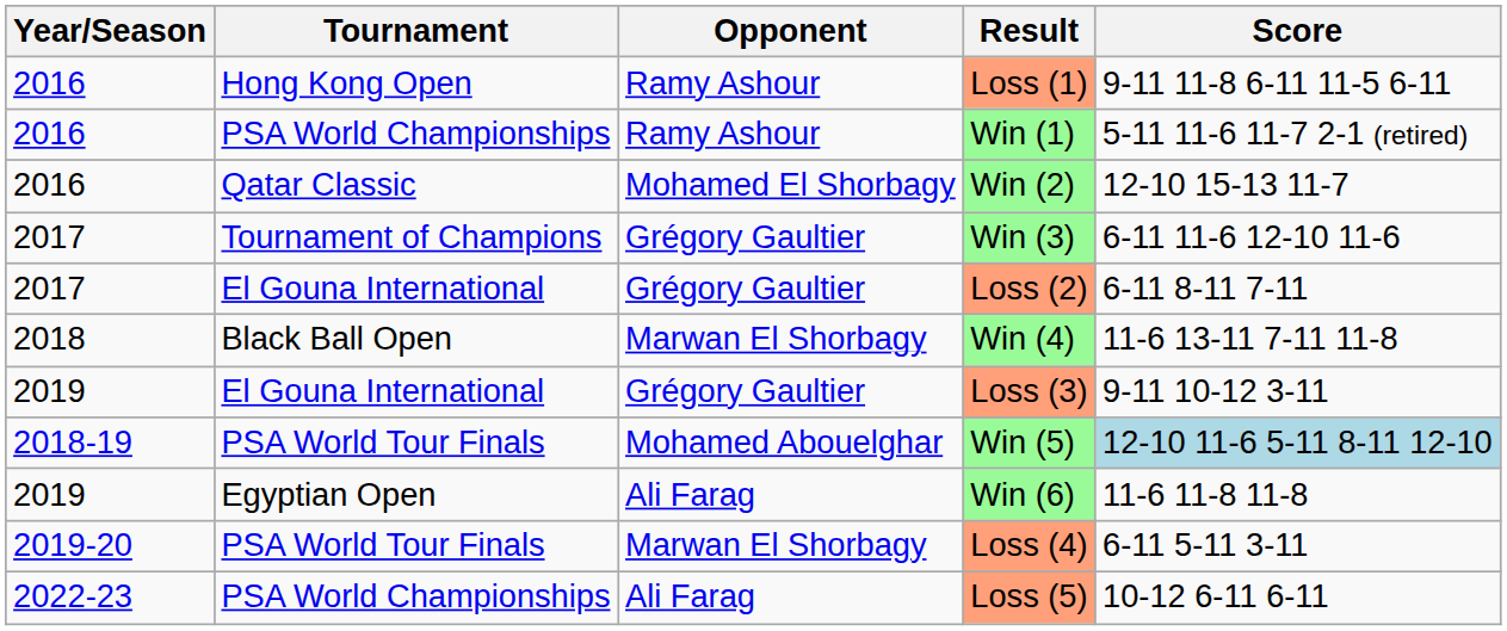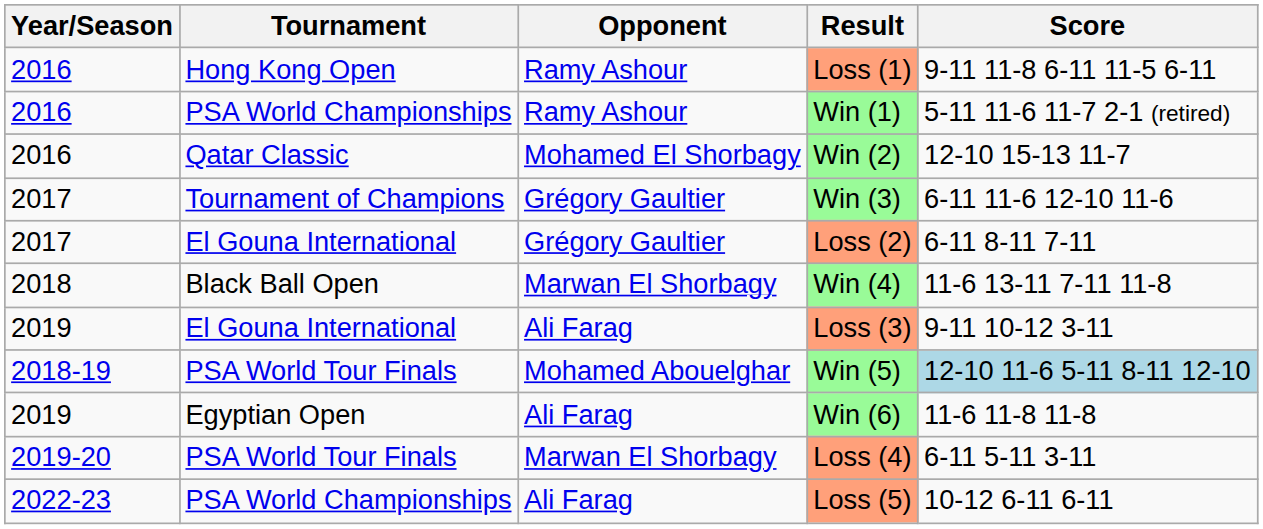Loss (3) | Opponent: Grégory Gaultier -> Ali Farag
